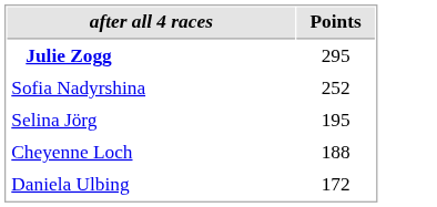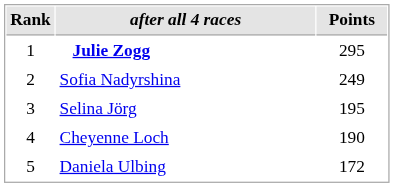+ column: Rank | 1 | 2 | 3 | 4 | 5
Sofia Nadyrshina | Points: 252 -> 249
Cheyenne Loch | Points: 188 -> 190
